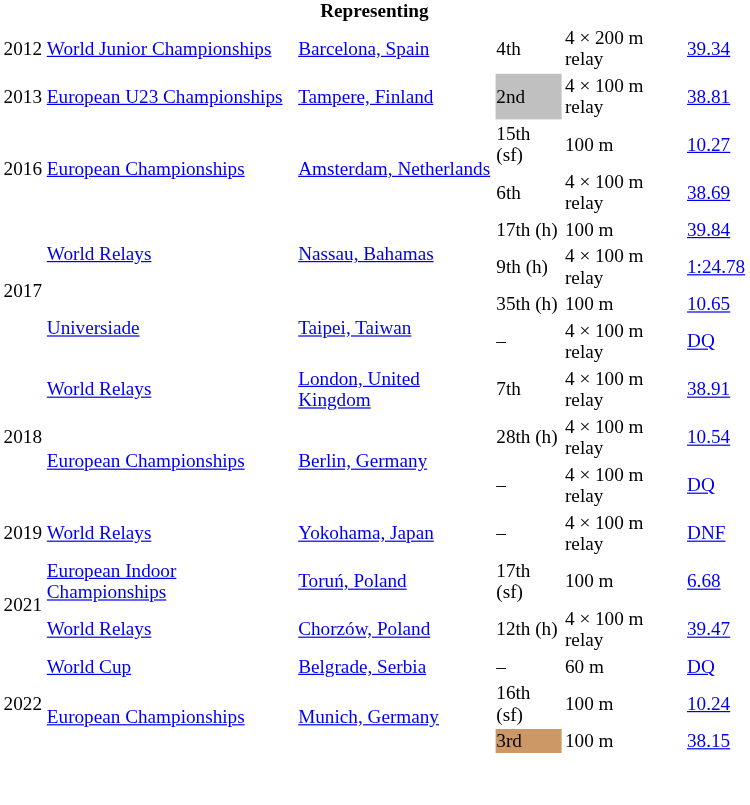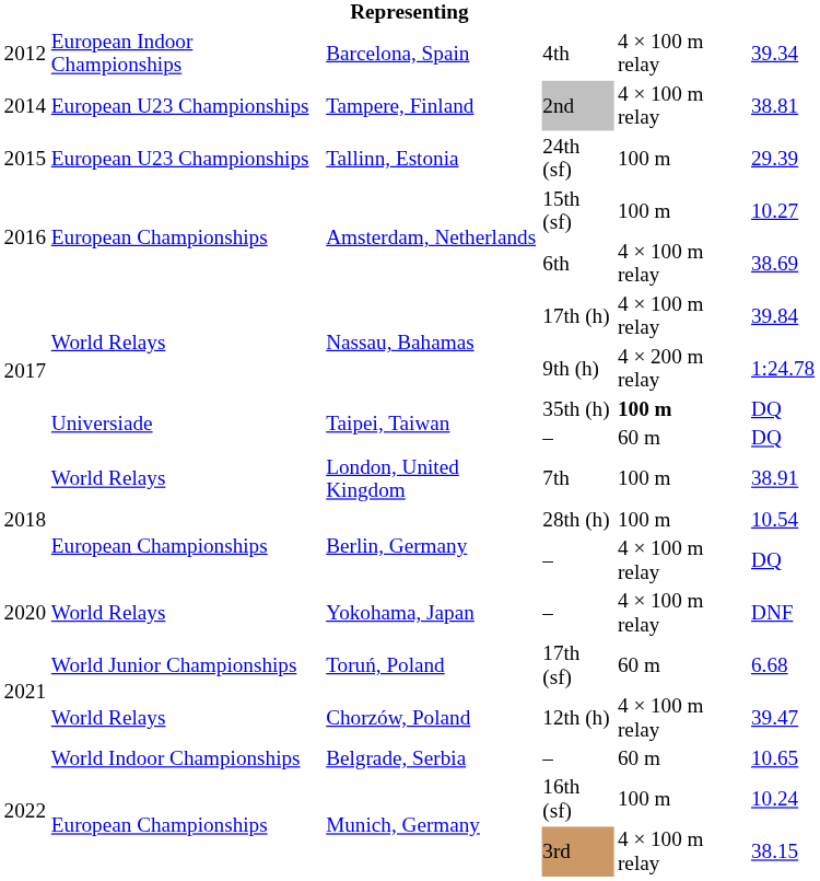4th | column 2: World Junior Championships -> European Indoor Championships
4th | column 5: 4 × 200 m relay -> 4 × 100 m relay
2nd | column 1: 2013 -> 2014
+ row: 2015 | European U23 Championships | Tallinn, Estonia | 24th (sf) | 100 m | 29.39
17th (h) | column 5: 100 m -> 4 × 100 m relay
9th (h) | column 5: 4 × 100 m relay -> 4 × 200 m relay
35th (h) | column 5: normal -> bold
35th (h) | column 6: 10.65 -> DQ
Taipei, Taiwan / – | column 5: 4 × 100 m relay -> 60 m
7th | column 5: 4 × 100 m relay -> 100 m
28th (h) | column 5: 4 × 100 m relay -> 100 m
Yokohama, Japan / – | column 1: 2019 -> 2020
17th (sf) | column 2: European Indoor Championships -> World Junior Championships
17th (sf) | column 5: 100 m -> 60 m
Belgrade, Serbia / – | column 2: World Cup -> World Indoor Championships
Belgrade, Serbia / – | column 6: DQ -> 10.65
3rd | column 5: 100 m -> 4 × 100 m relay
